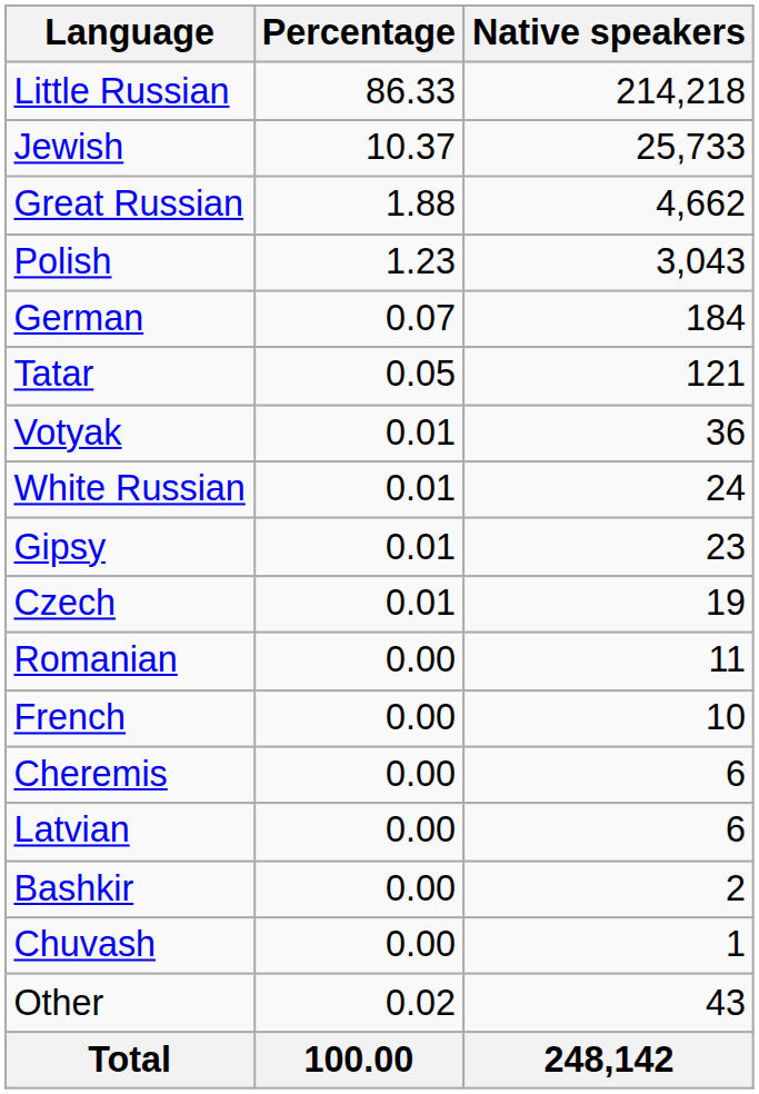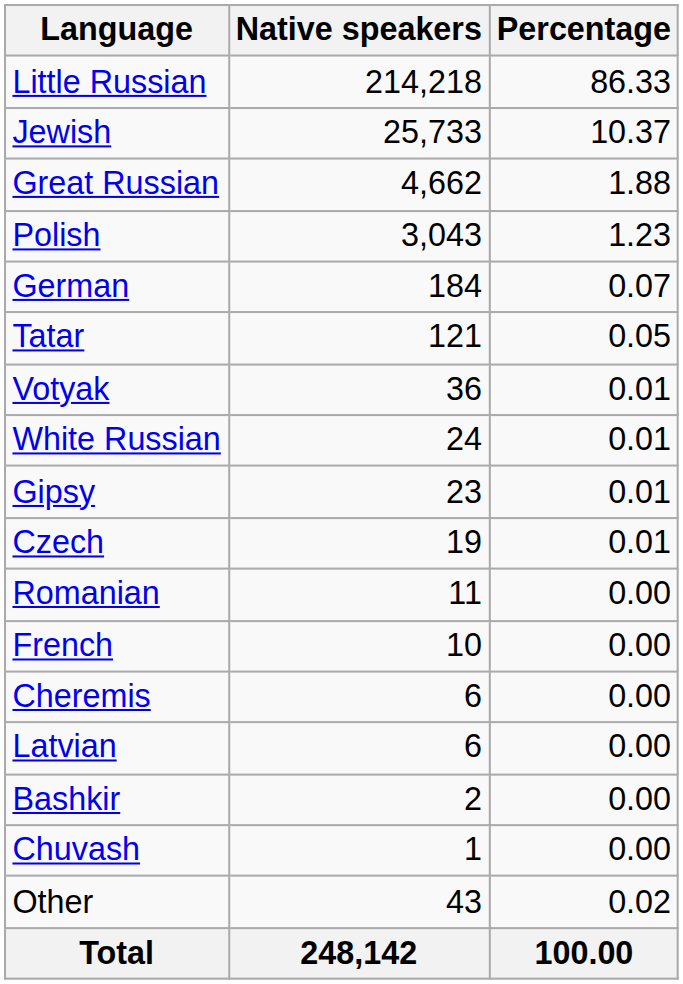columns swapped: Native speakers <-> Percentage
